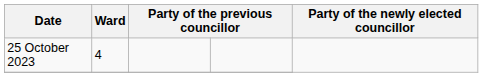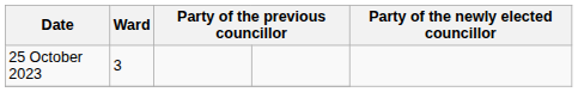25 October 2023 | Ward: 4 -> 3
